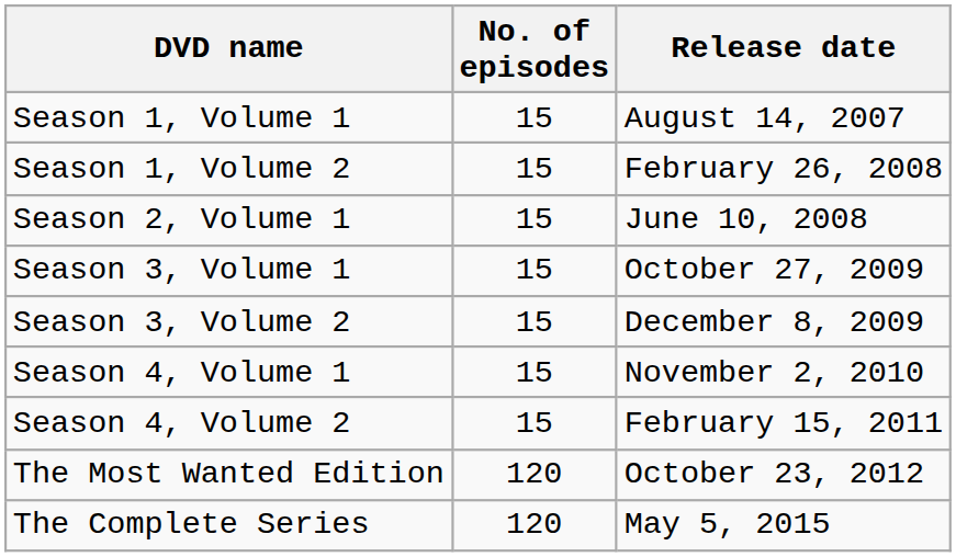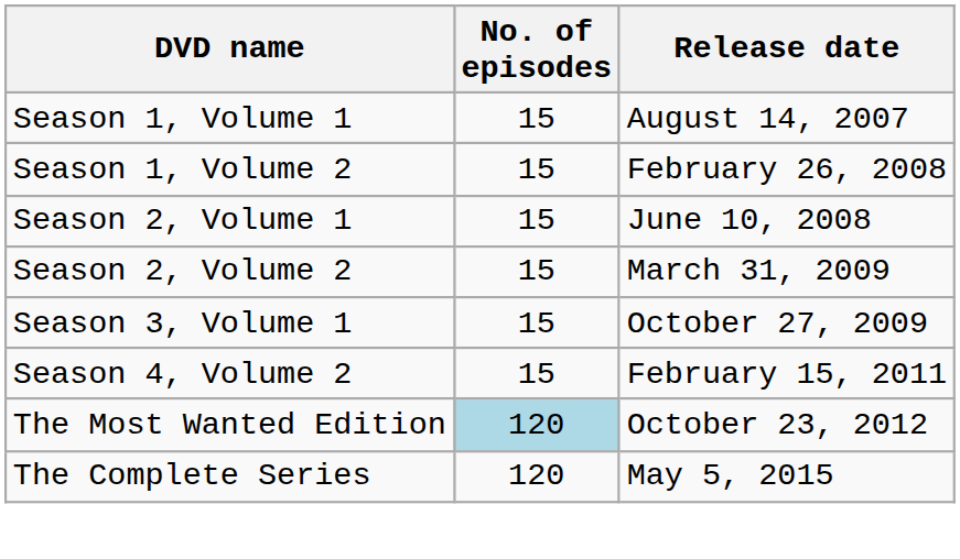+ row: Season 2, Volume 2 | 15 | March 31, 2009
- row: Season 3, Volume 2 | 15 | December 8, 2009
- row: Season 4, Volume 1 | 15 | November 2, 2010
The Most Wanted Edition | No. of episodes: no background -> lightblue background
